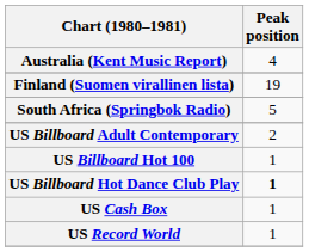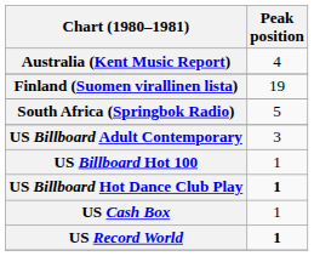US Billboard Adult Contemporary | Peak position: 2 -> 3
US Record World | Peak position: normal -> bold
